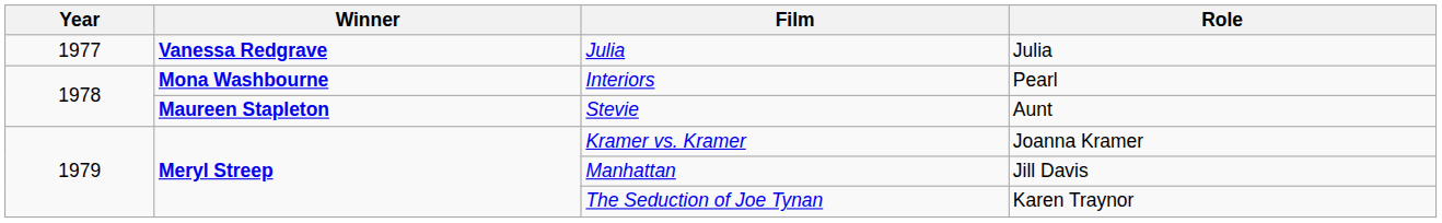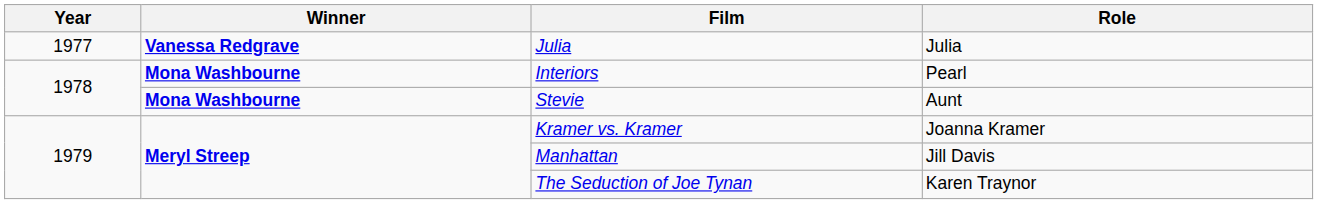Stevie | Winner: Maureen Stapleton -> Mona Washbourne
